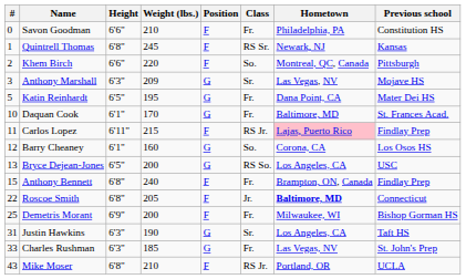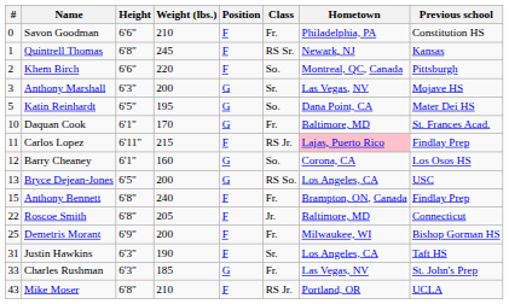Anthony Marshall | Weight (lbs.): 209 -> 200
Katin Reinhardt | Class: Fr. -> So.
Roscoe Smith | Hometown: bold -> normal
Justin Hawkins | Position: G -> F
